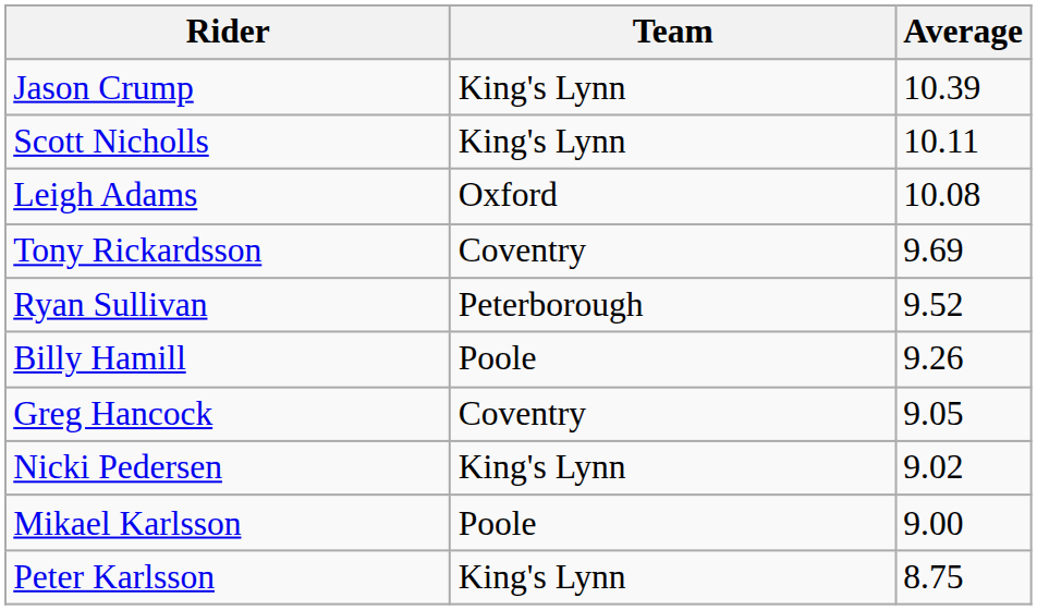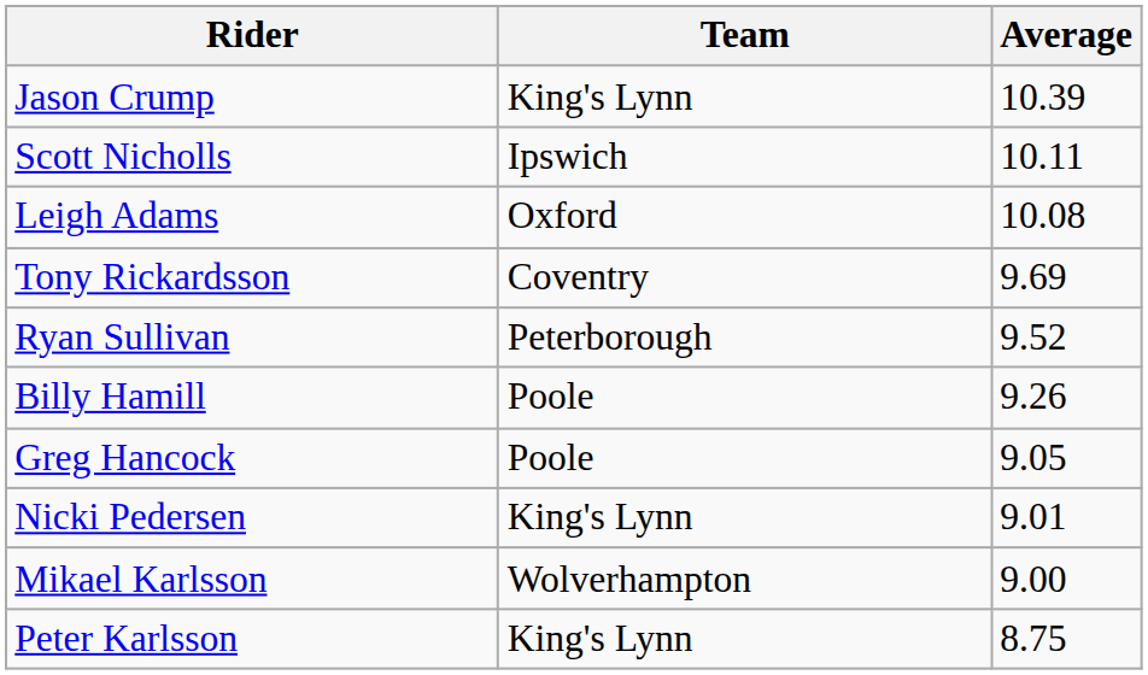Scott Nicholls | Team: King's Lynn -> Ipswich
Greg Hancock | Team: Coventry -> Poole
Nicki Pedersen | Average: 9.02 -> 9.01
Mikael Karlsson | Team: Poole -> Wolverhampton
